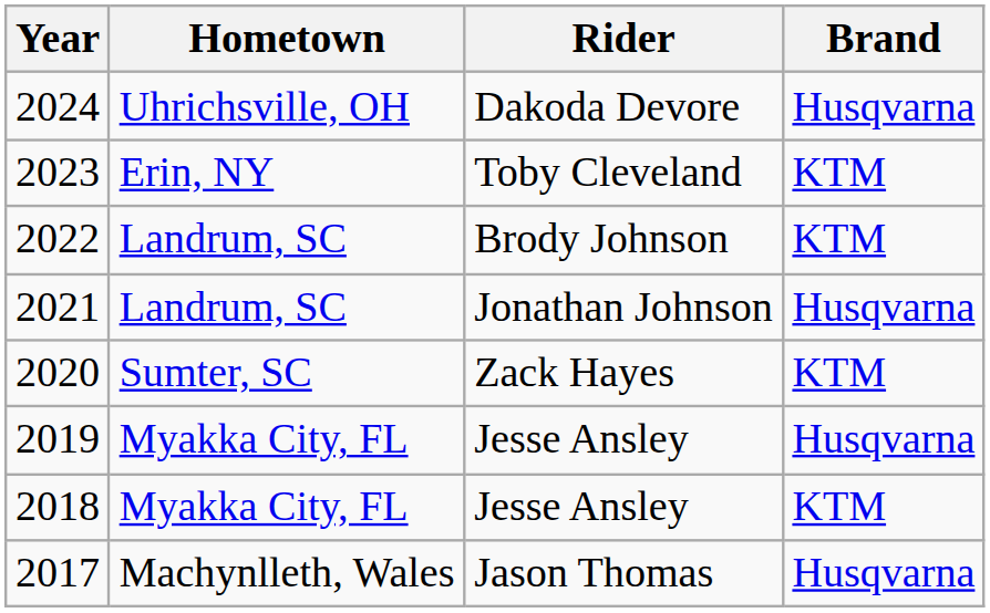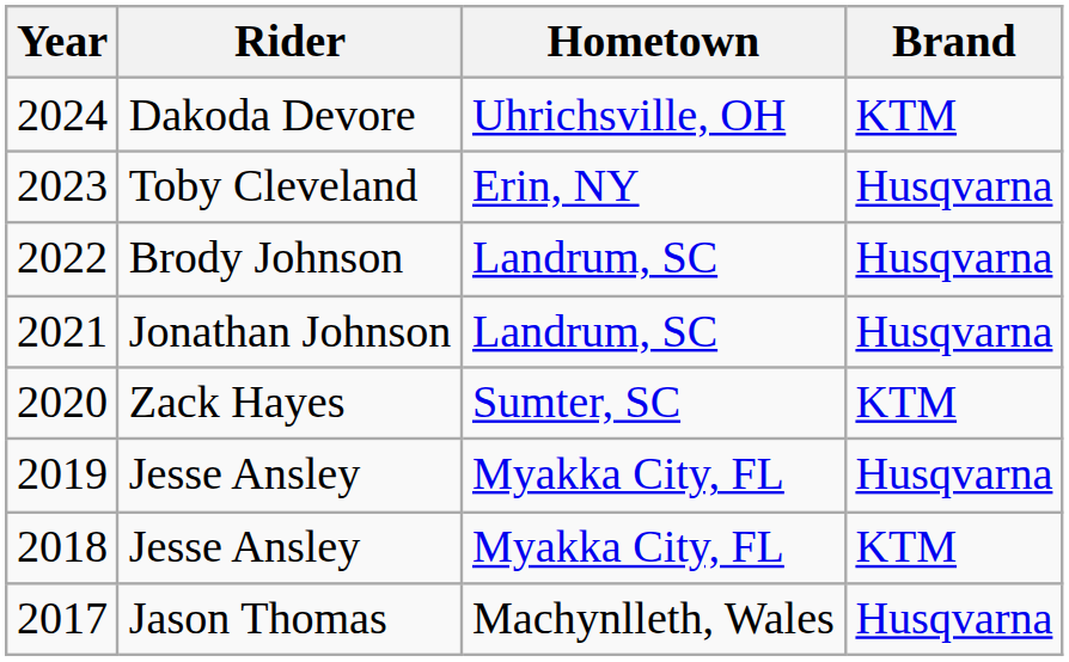columns swapped: Rider <-> Hometown
2024 | Brand: Husqvarna -> KTM
2023 | Brand: KTM -> Husqvarna
2022 | Brand: KTM -> Husqvarna
